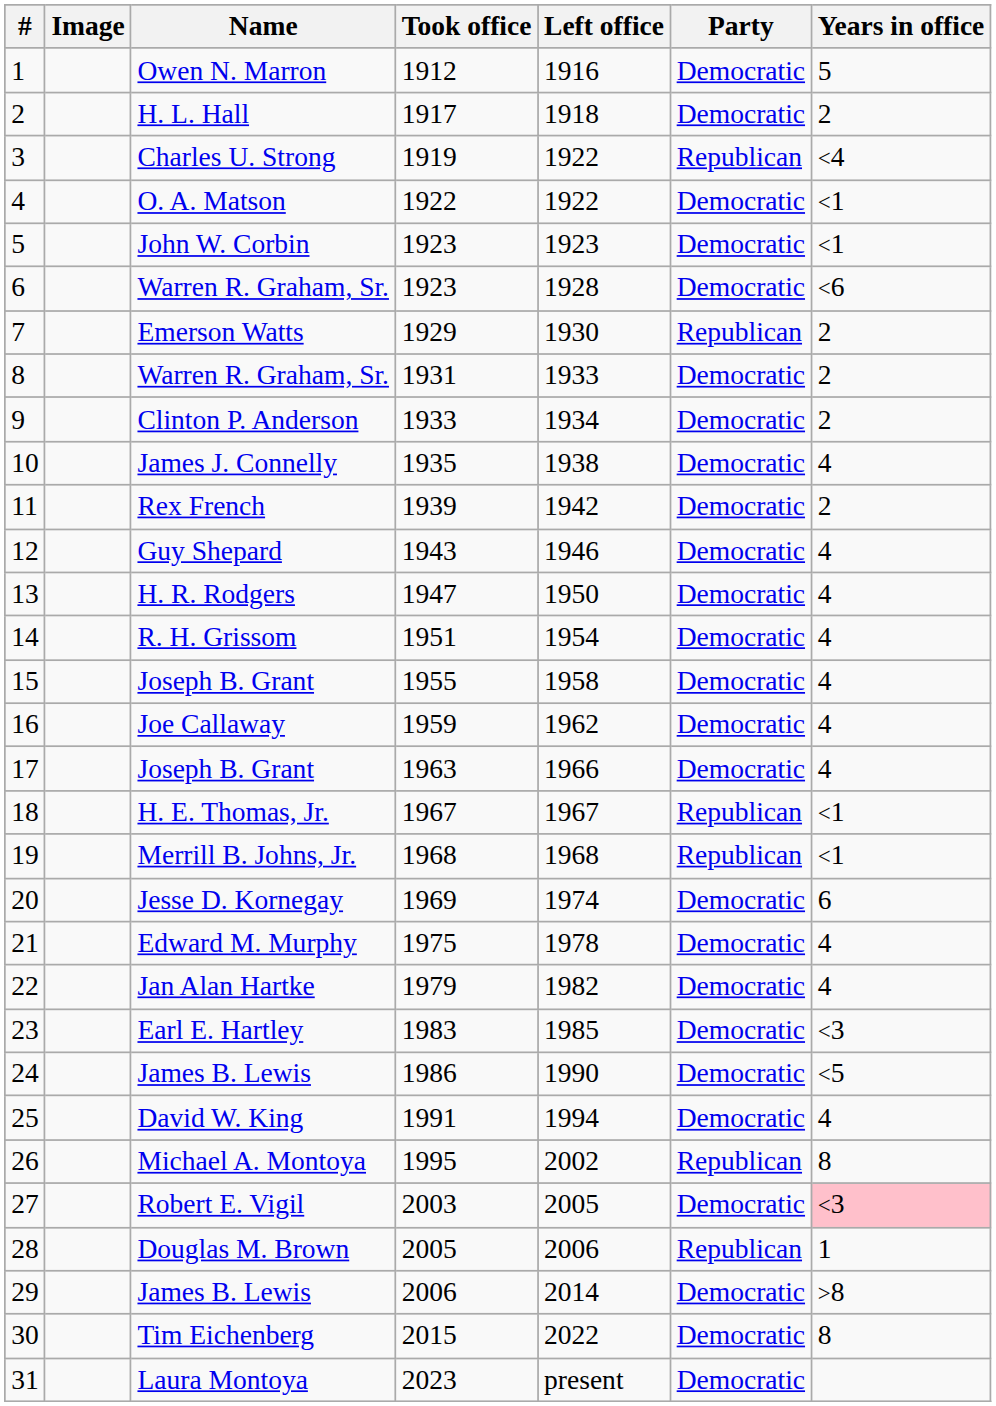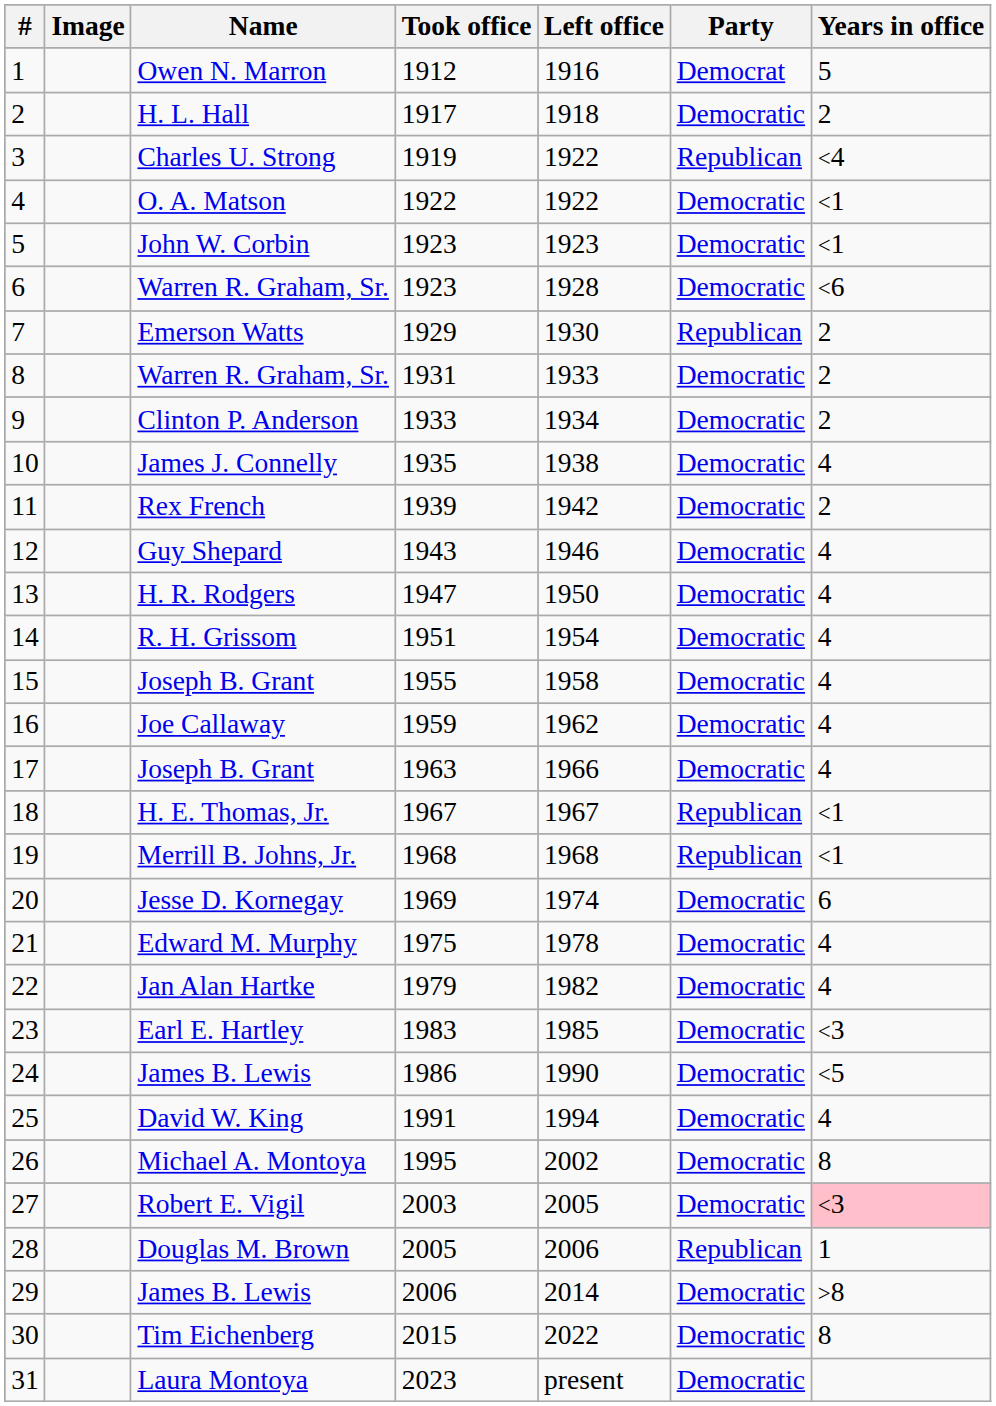Owen N. Marron | Party: Democratic -> Democrat
Michael A. Montoya | Party: Republican -> Democratic
